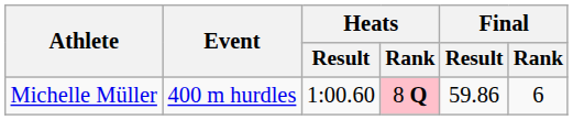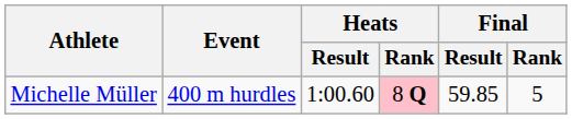Michelle Müller | Final / Result: 59.86 -> 59.85
Michelle Müller | Final / Rank: 6 -> 5
